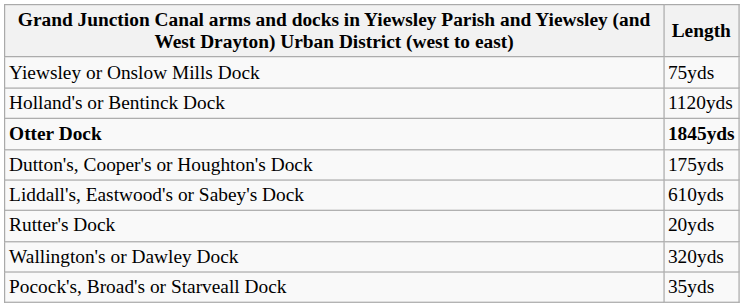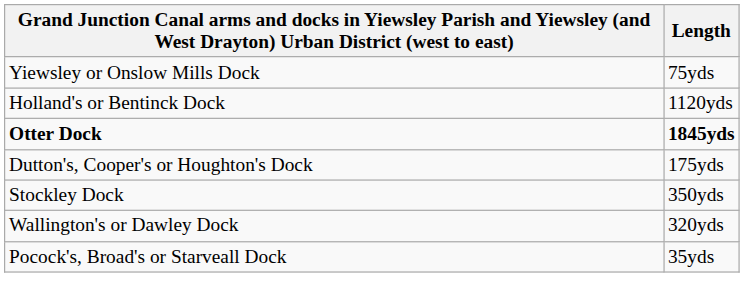- row: Liddall's, Eastwood's or Sabey's Dock | 610yds
- row: Rutter's Dock | 20yds
+ row: Stockley Dock | 350yds
